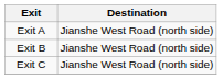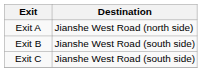Exit B | Destination: Jianshe West Road (north side) -> Jianshe West Road (south side)
Exit C | Destination: Jianshe West Road (north side) -> Jianshe West Road (south side)
